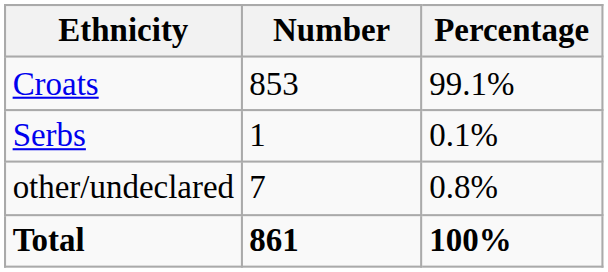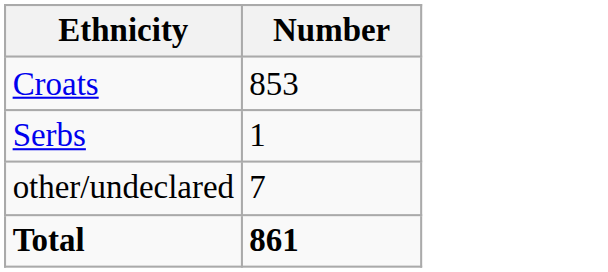- column: Percentage | 99.1% | 0.1% | 0.8% | 100%
